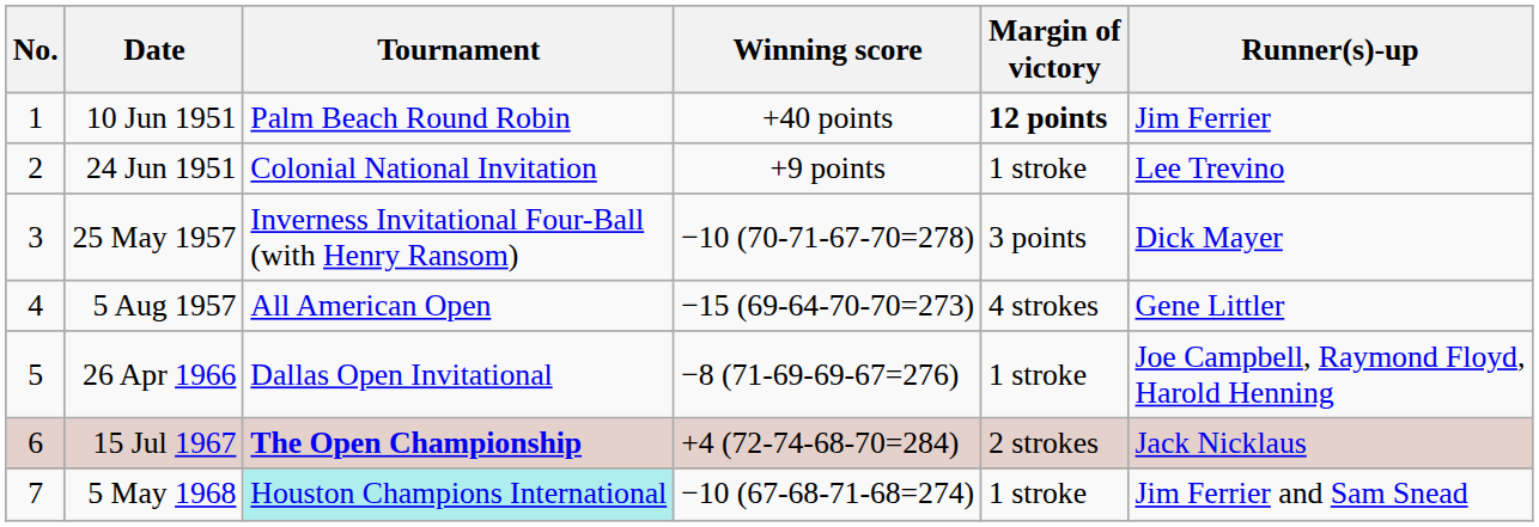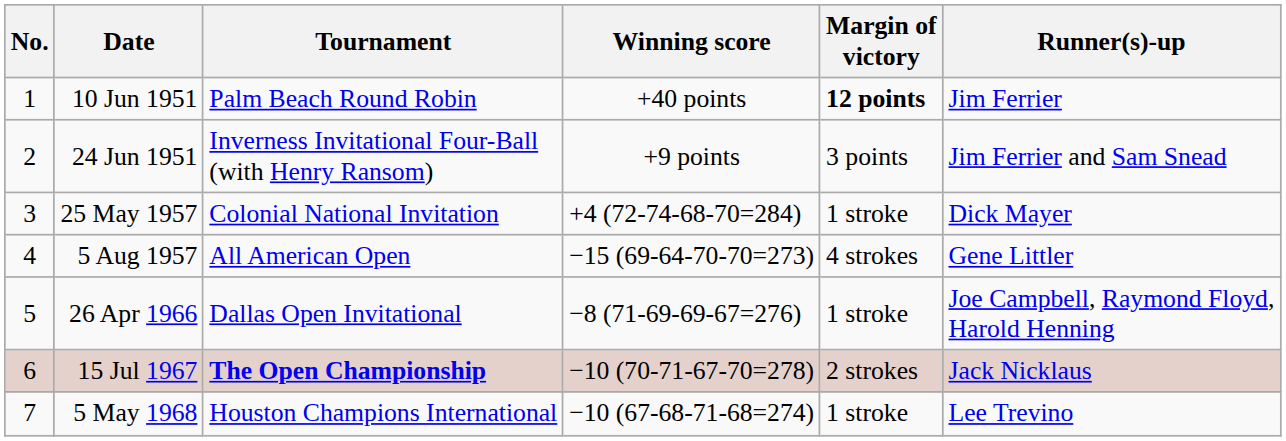24 Jun 1951 | Tournament: Colonial National Invitation -> Inverness Invitational Four-Ball (with Henry Ransom)
24 Jun 1951 | Margin of victory: 1 stroke -> 3 points
24 Jun 1951 | Runner(s)-up: Lee Trevino -> Jim Ferrier and Sam Snead
25 May 1957 | Tournament: Inverness Invitational Four-Ball (with Henry Ransom) -> Colonial National Invitation
25 May 1957 | Winning score: −10 (70-71-67-70=278) -> +4 (72-74-68-70=284)
25 May 1957 | Margin of victory: 3 points -> 1 stroke
15 Jul 1967 | Winning score: +4 (72-74-68-70=284) -> −10 (70-71-67-70=278)
5 May 1968 | Tournament: paleturquoise background -> no background
5 May 1968 | Runner(s)-up: Jim Ferrier and Sam Snead -> Lee Trevino
